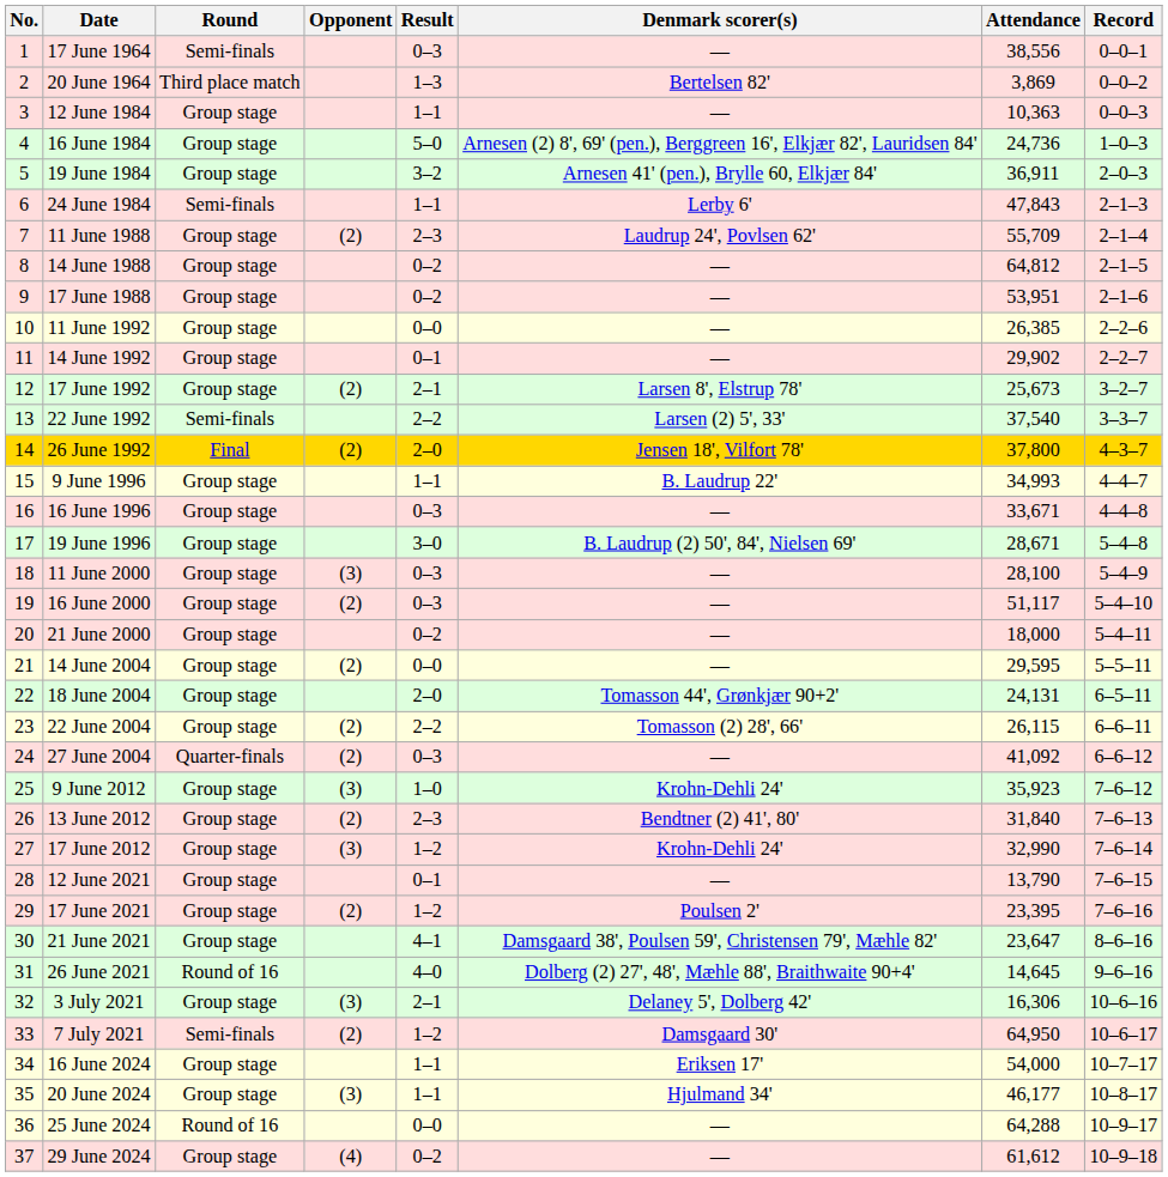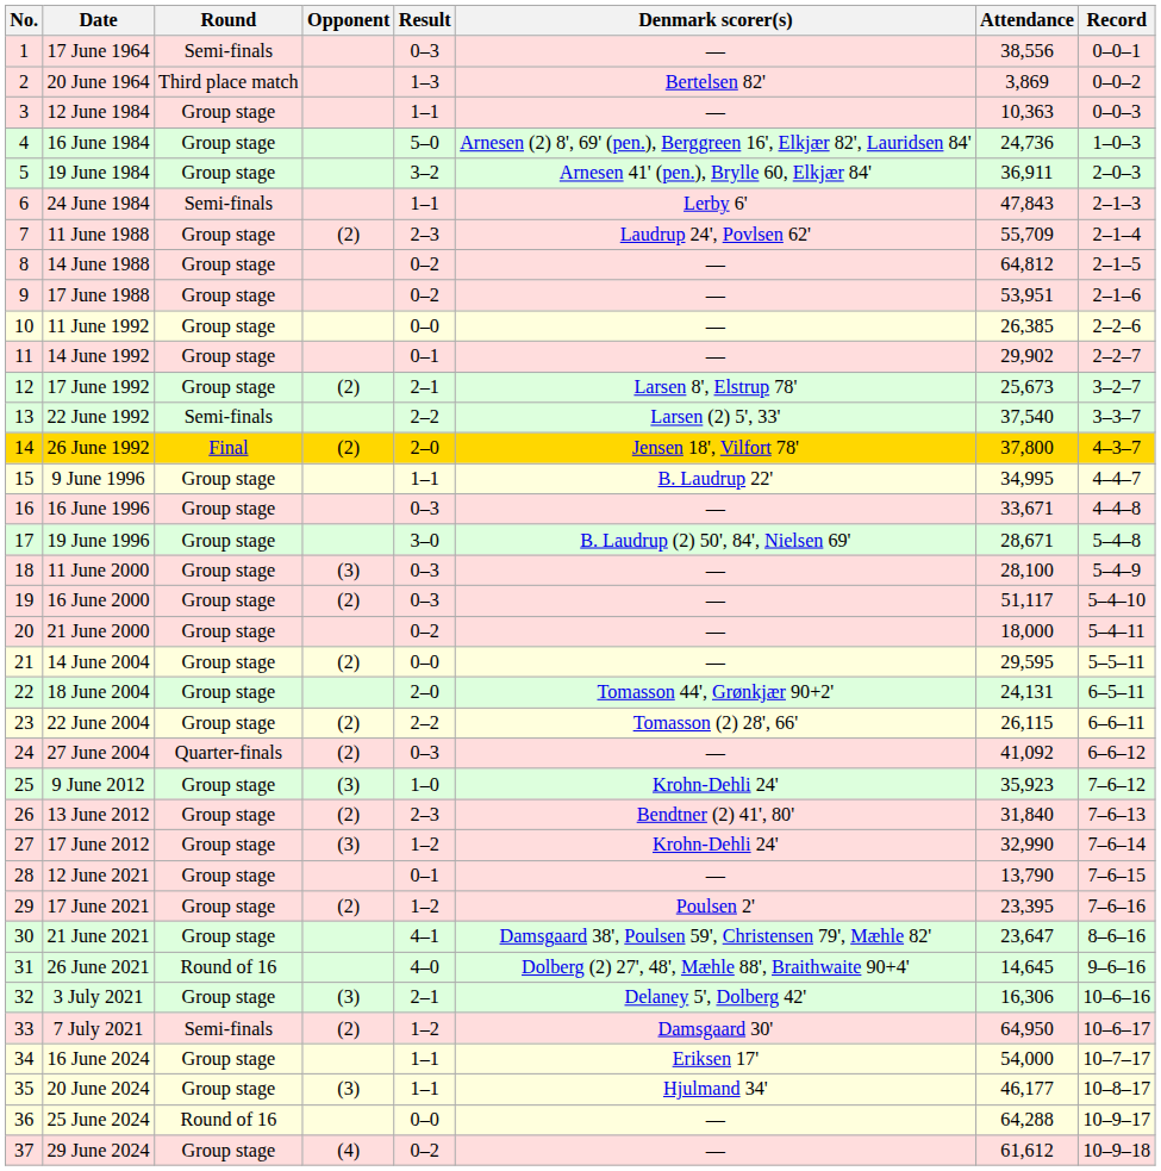9 June 1996 | Attendance: 34,993 -> 34,995
